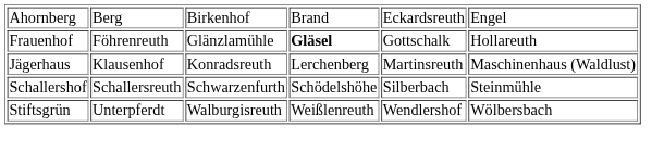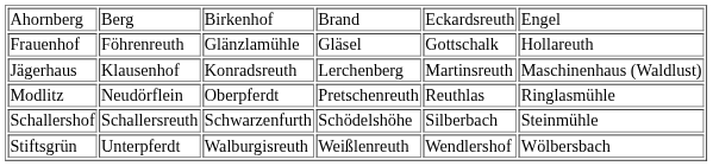Frauenhof | column 4: bold -> normal
+ row: Modlitz | Neudörflein | Oberpferdt | Pretschenreuth | Reuthlas | Ringlasmühle
